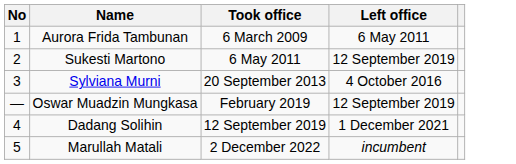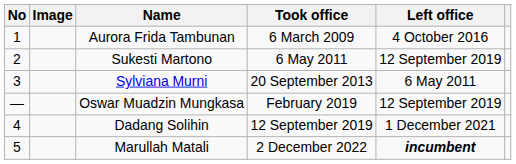+ column: Image
Aurora Frida Tambunan | Left office: 6 May 2011 -> 4 October 2016
Sylviana Murni | Left office: 4 October 2016 -> 6 May 2011
Marullah Matali | Left office: normal -> bold
